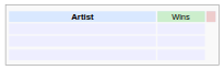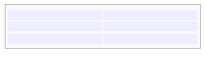- row: Artist | Wins
